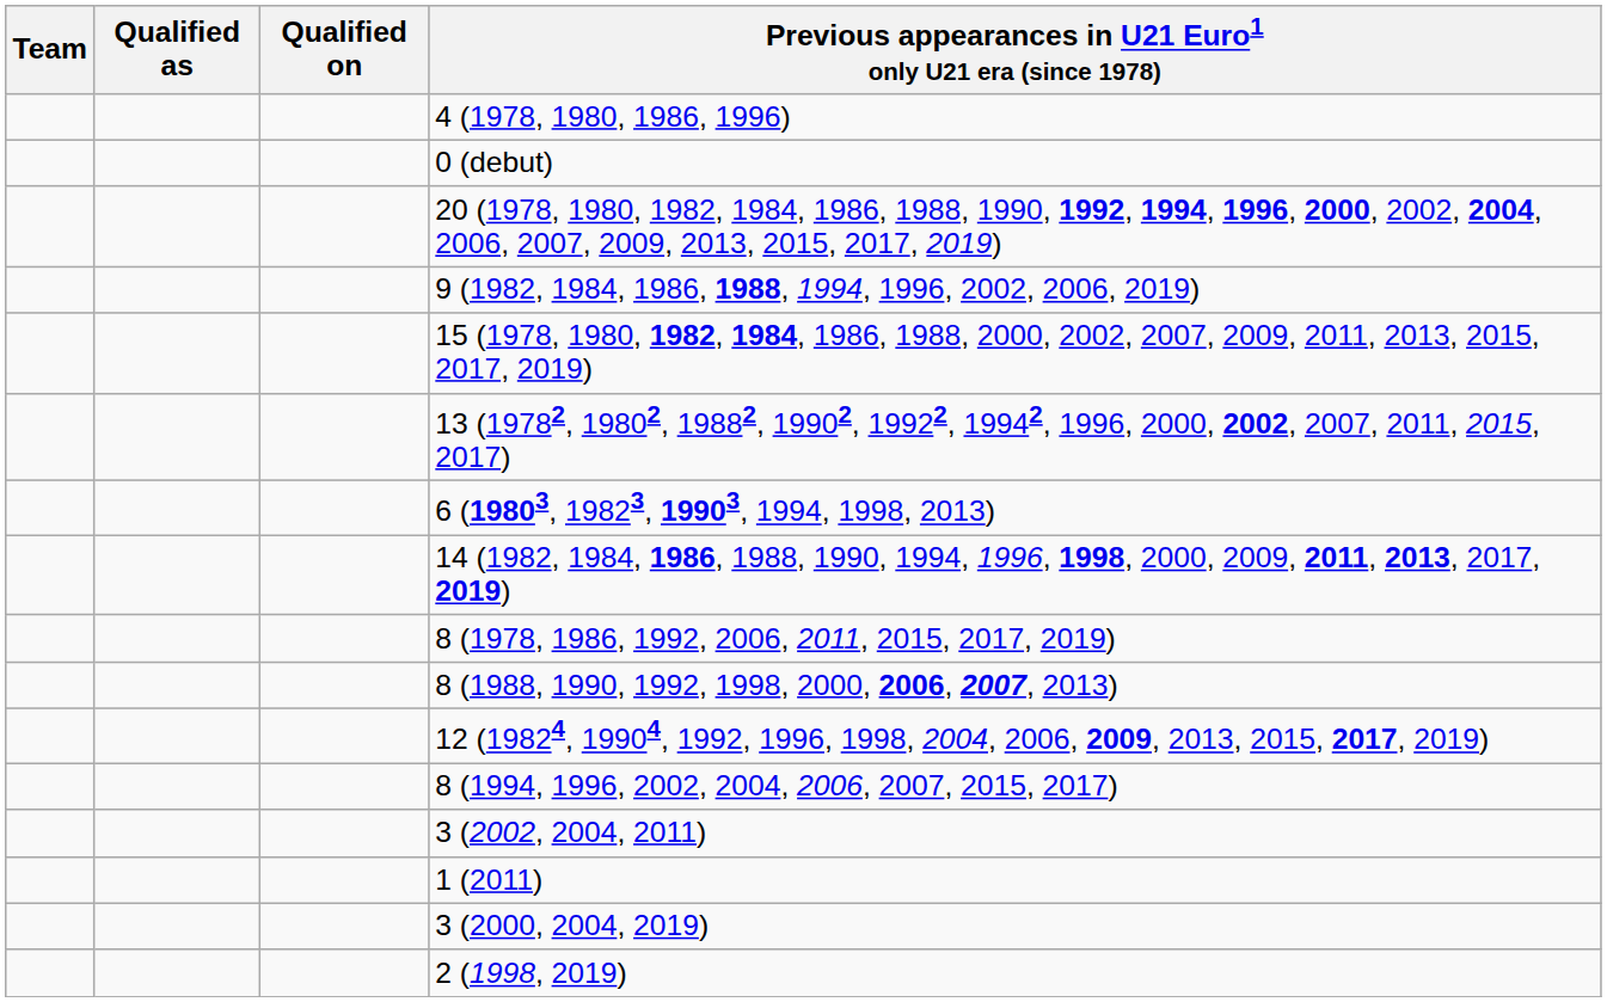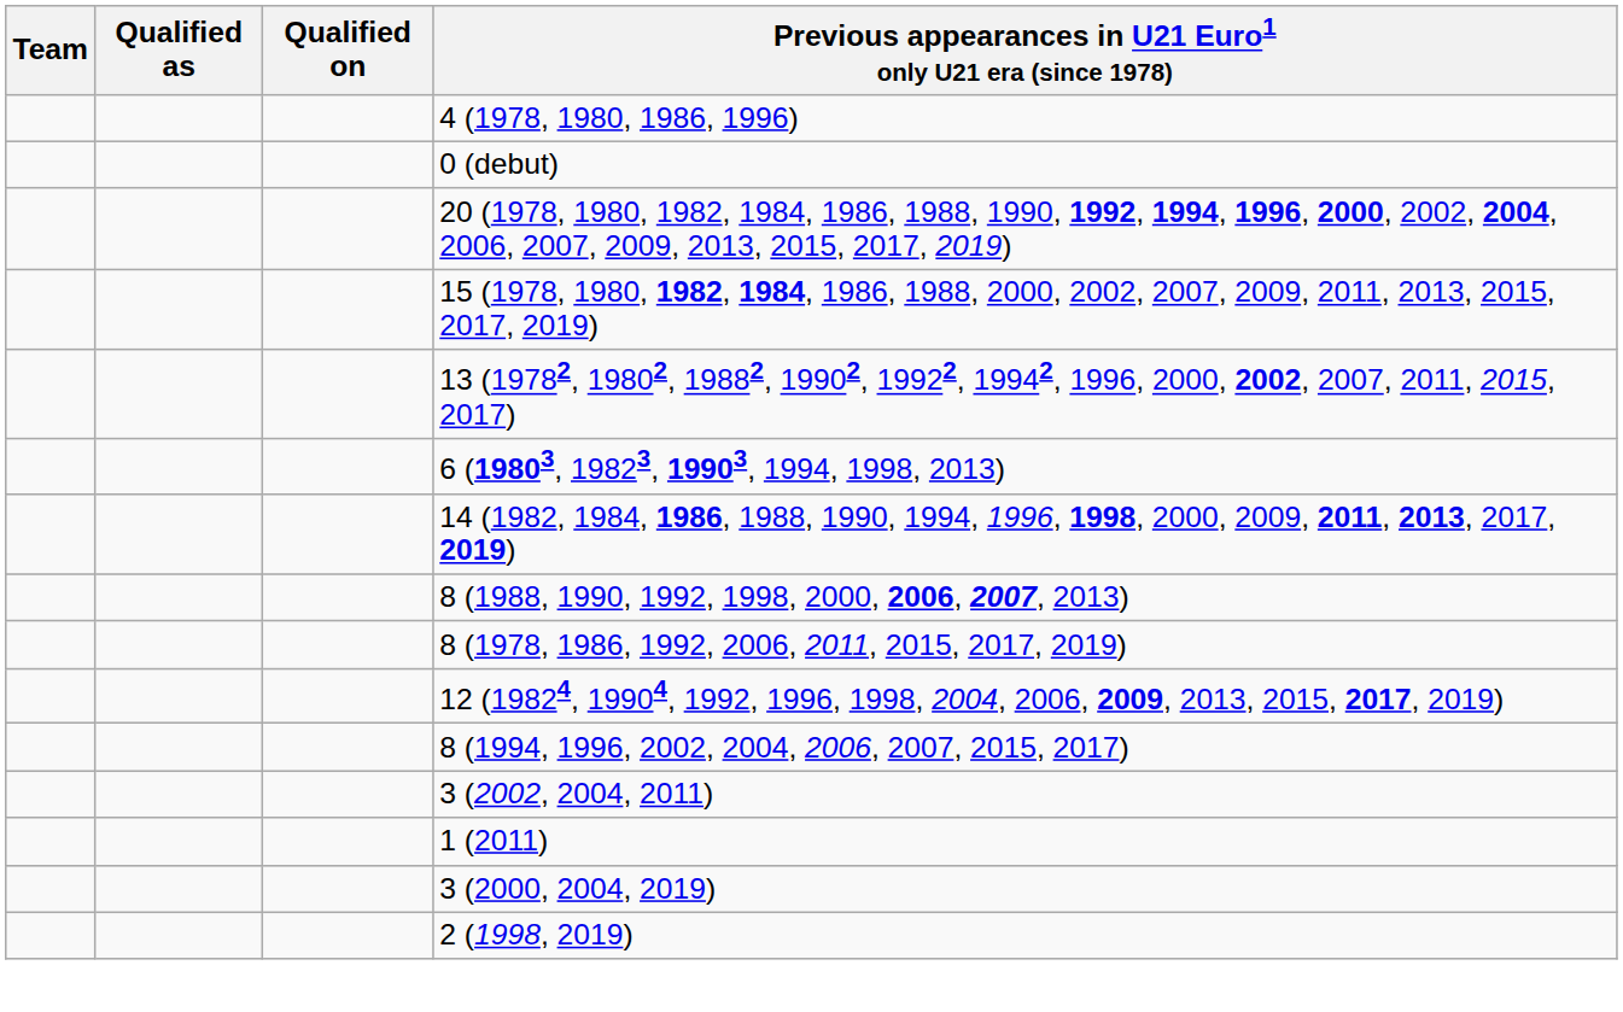- row: 9 (1982, 1984, 1986, 1988, 1994, 1996, 2002, 2006, 2019)
rows swapped: 8 (1988, 1990, 1992, 1998, 2000, 2006, 2007, 2013) <-> 8 (1978, 1986, 1992, 2006, 2011, 2015, 2017, 2019)
